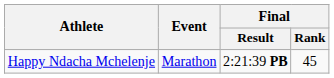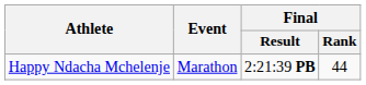Happy Ndacha Mchelenje | Final / Rank: 45 -> 44
